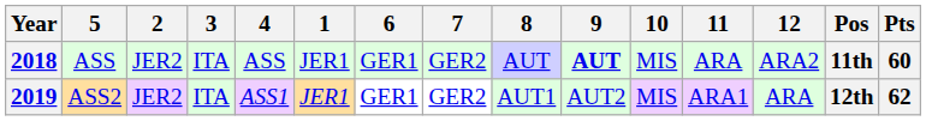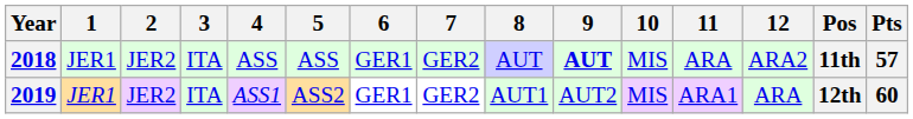columns swapped: 1 <-> 5
2018 | Pts: 60 -> 57
2019 | Pts: 62 -> 60
